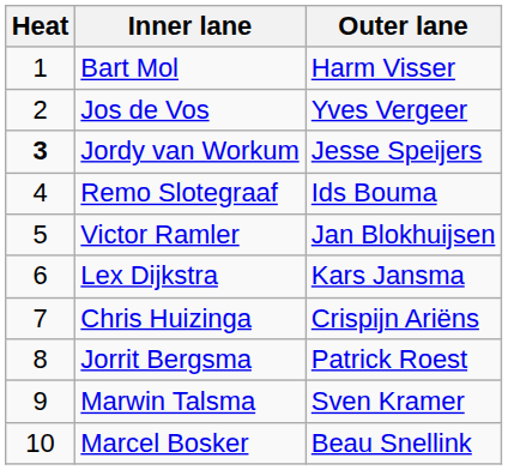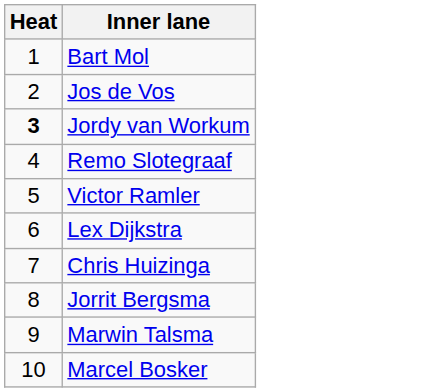- column: Outer lane | Harm Visser | Yves Vergeer | Jesse Speijers | Ids Bouma | Jan Blokhuijsen | Kars Jansma | Crispijn Ariëns | Patrick Roest | Sven Kramer | Beau Snellink
